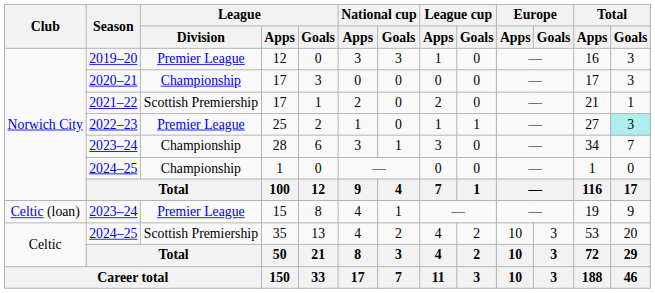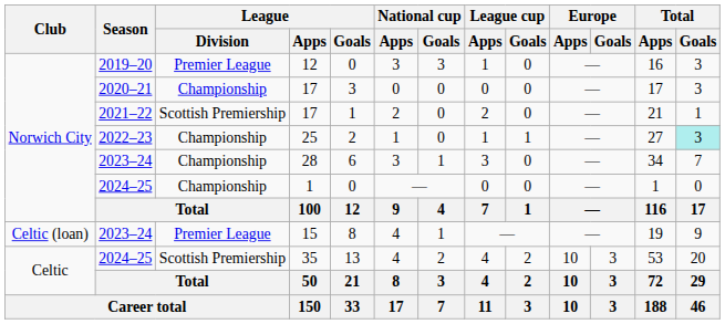25 | League / Division: Premier League -> Championship
